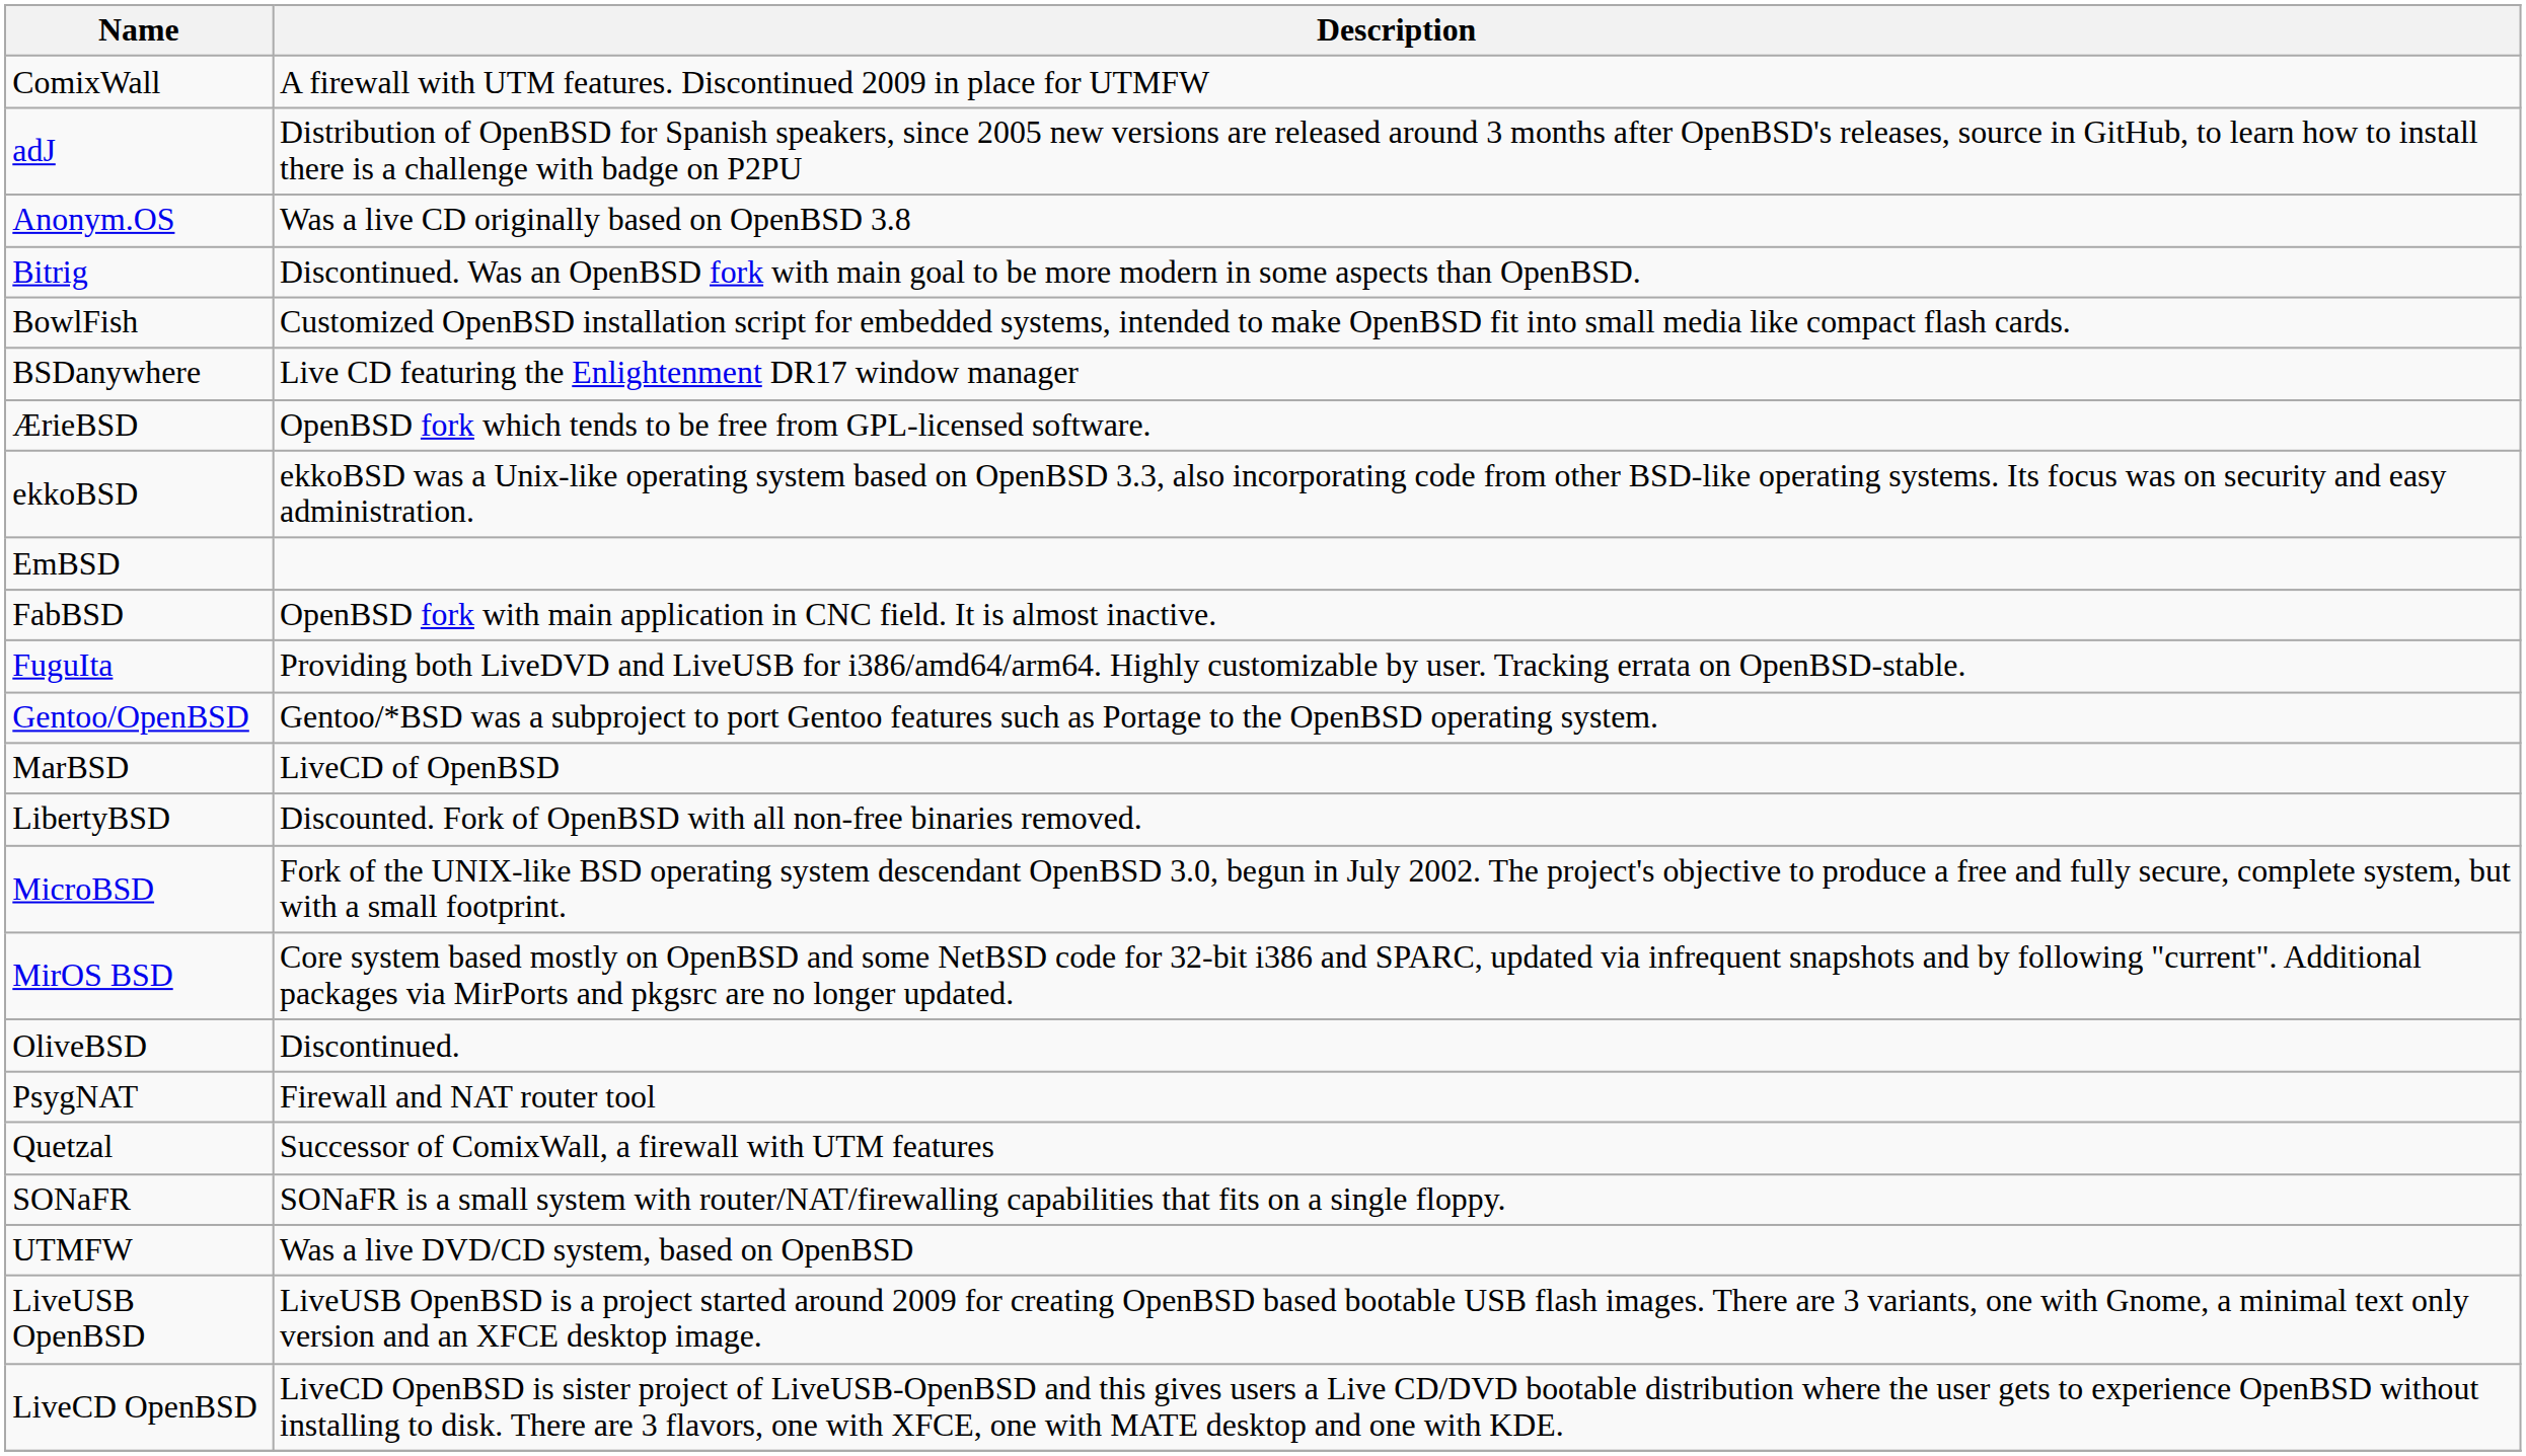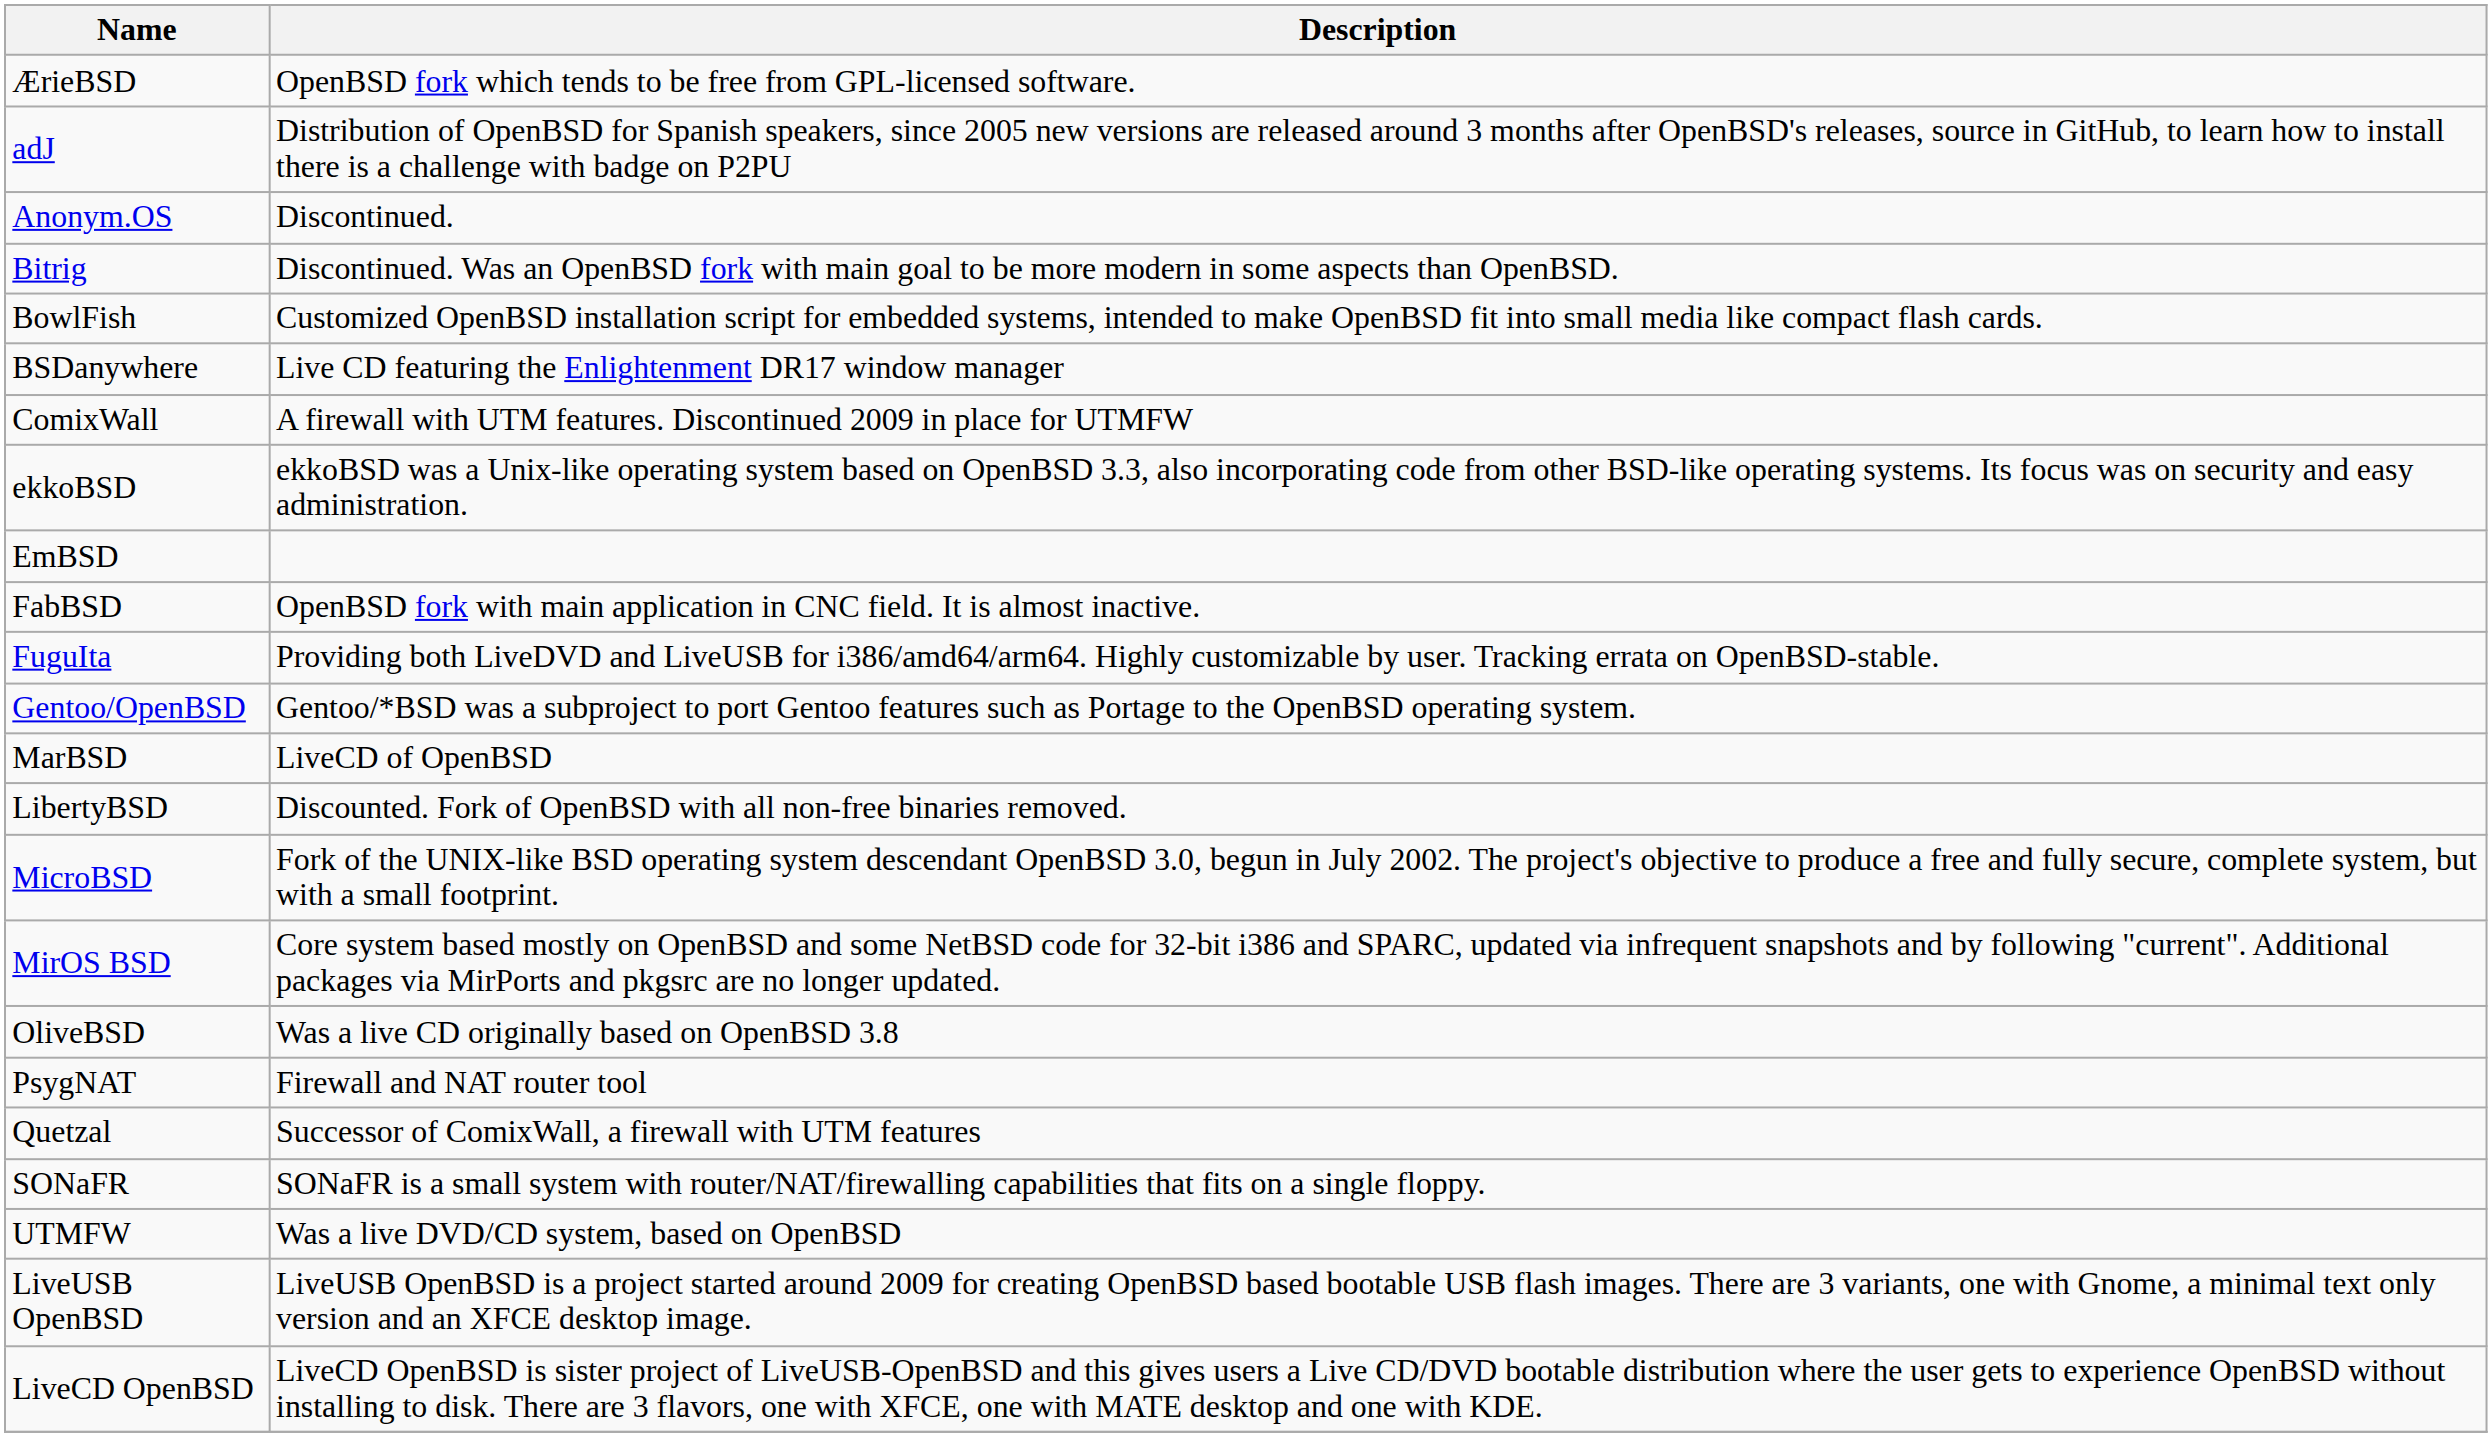rows swapped: ÆrieBSD <-> ComixWall
Anonym.OS | Description: Was a live CD originally based on OpenBSD 3.8 -> Discontinued.
OliveBSD | Description: Discontinued. -> Was a live CD originally based on OpenBSD 3.8
